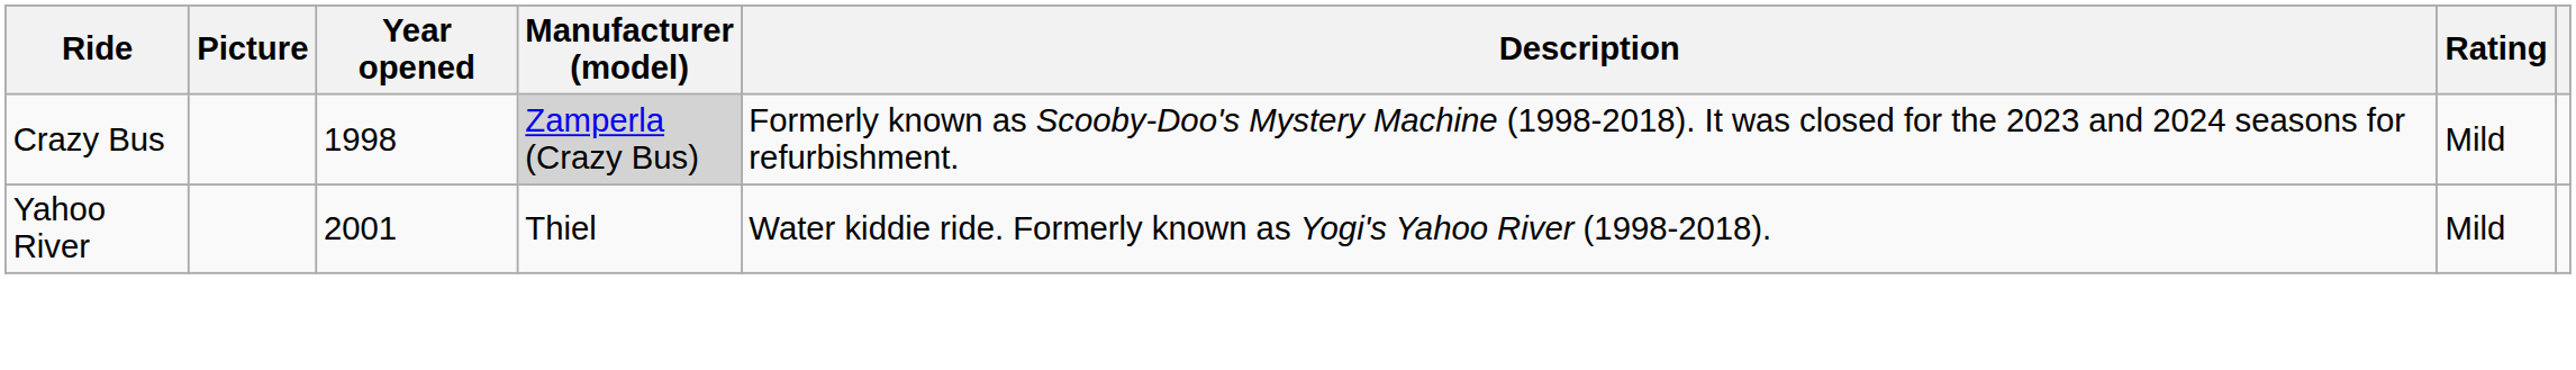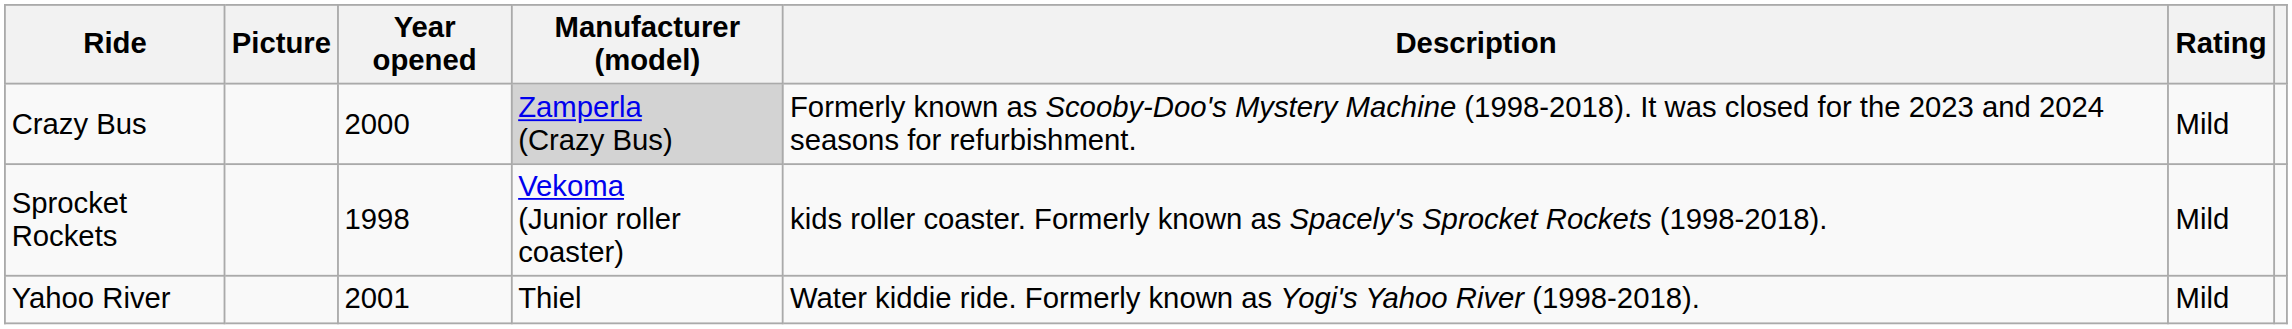Crazy Bus | Year opened: 1998 -> 2000
+ row: Sprocket Rockets | 1998 | Vekoma (Junior roller coaster) | kids roller coaster. Formerly known as Spacely's Sprocket Rockets (1998-2018). | Mild
